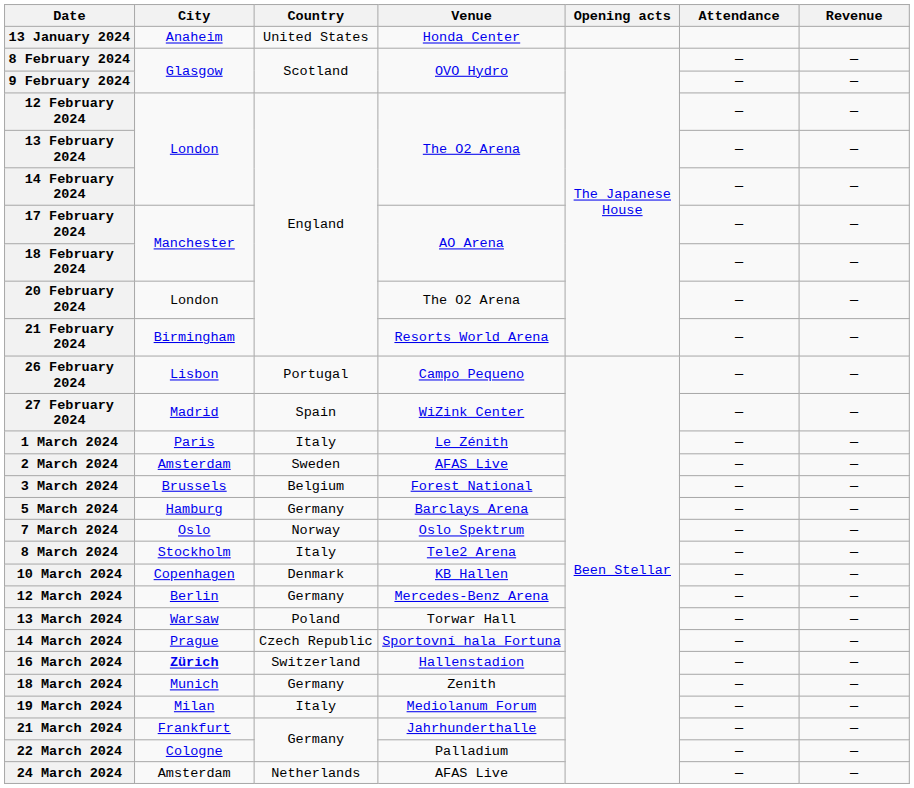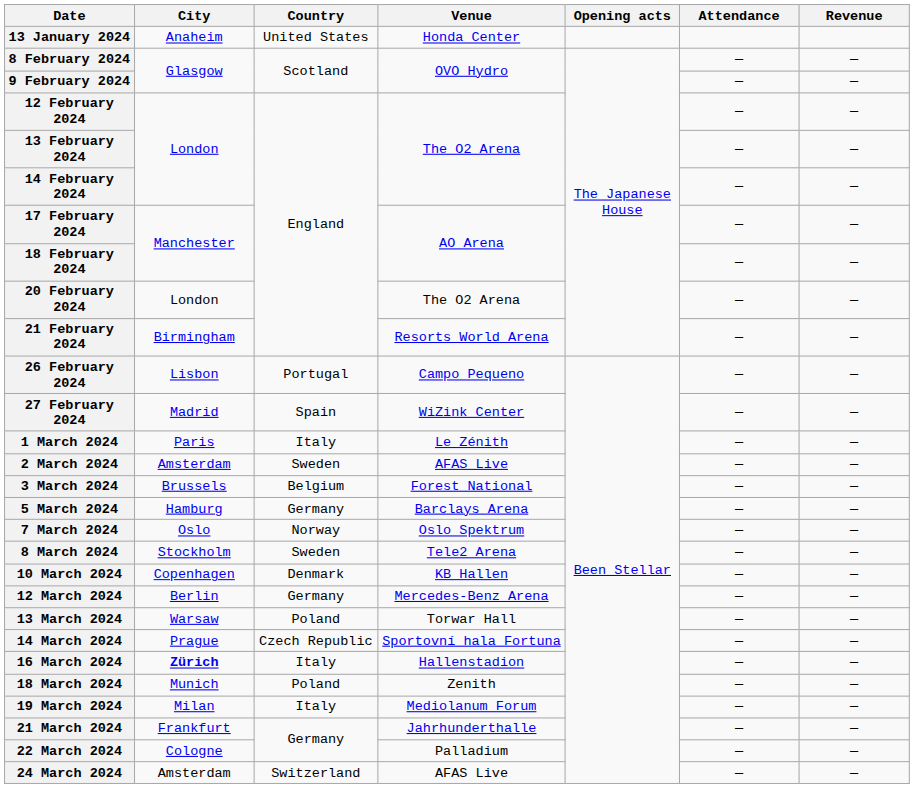8 March 2024 | Country: Italy -> Sweden
16 March 2024 | Country: Switzerland -> Italy
18 March 2024 | Country: Germany -> Poland
24 March 2024 | Country: Netherlands -> Switzerland
